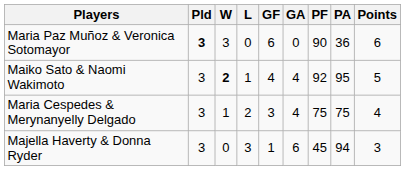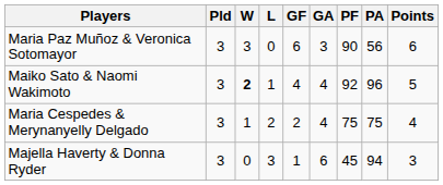Maria Paz Muñoz & Veronica Sotomayor | Pld: bold -> normal
Maria Paz Muñoz & Veronica Sotomayor | GA: 0 -> 3
Maria Paz Muñoz & Veronica Sotomayor | PA: 36 -> 56
Maiko Sato & Naomi Wakimoto | PA: 95 -> 96
Maria Cespedes & Merynanyelly Delgado | GF: 3 -> 2
